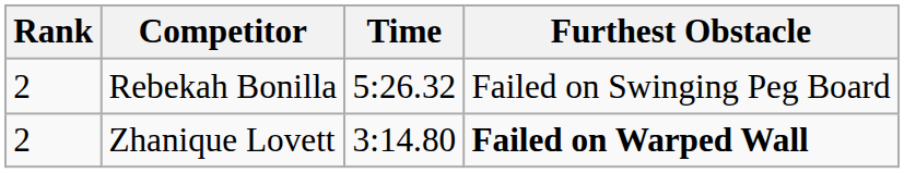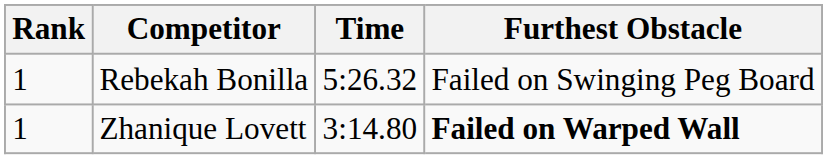Rebekah Bonilla | Rank: 2 -> 1
Zhanique Lovett | Rank: 2 -> 1
